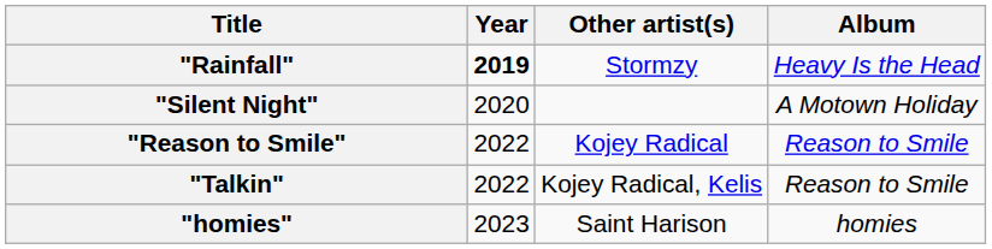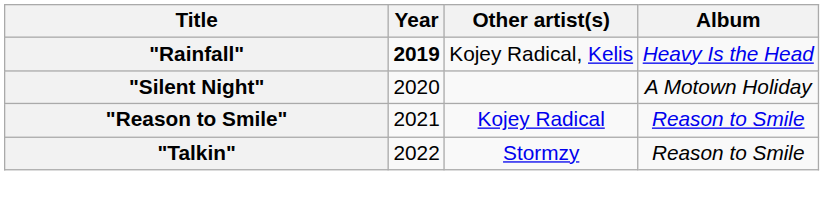"Rainfall" | Other artist(s): Stormzy -> Kojey Radical, Kelis
"Reason to Smile" | Year: 2022 -> 2021
"Talkin" | Other artist(s): Kojey Radical, Kelis -> Stormzy
- row: "homies" | 2023 | Saint Harison | homies
